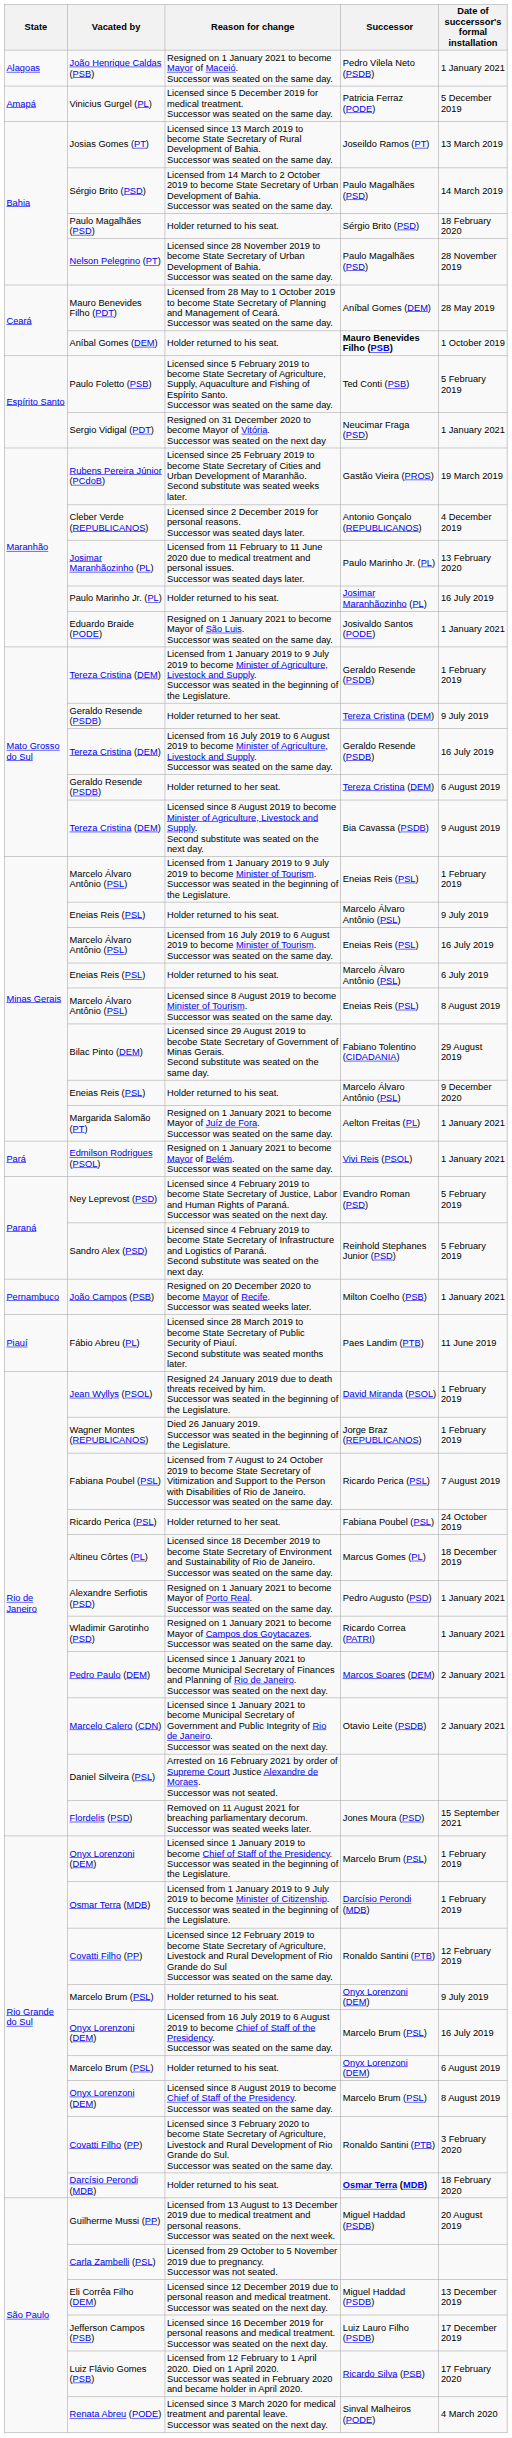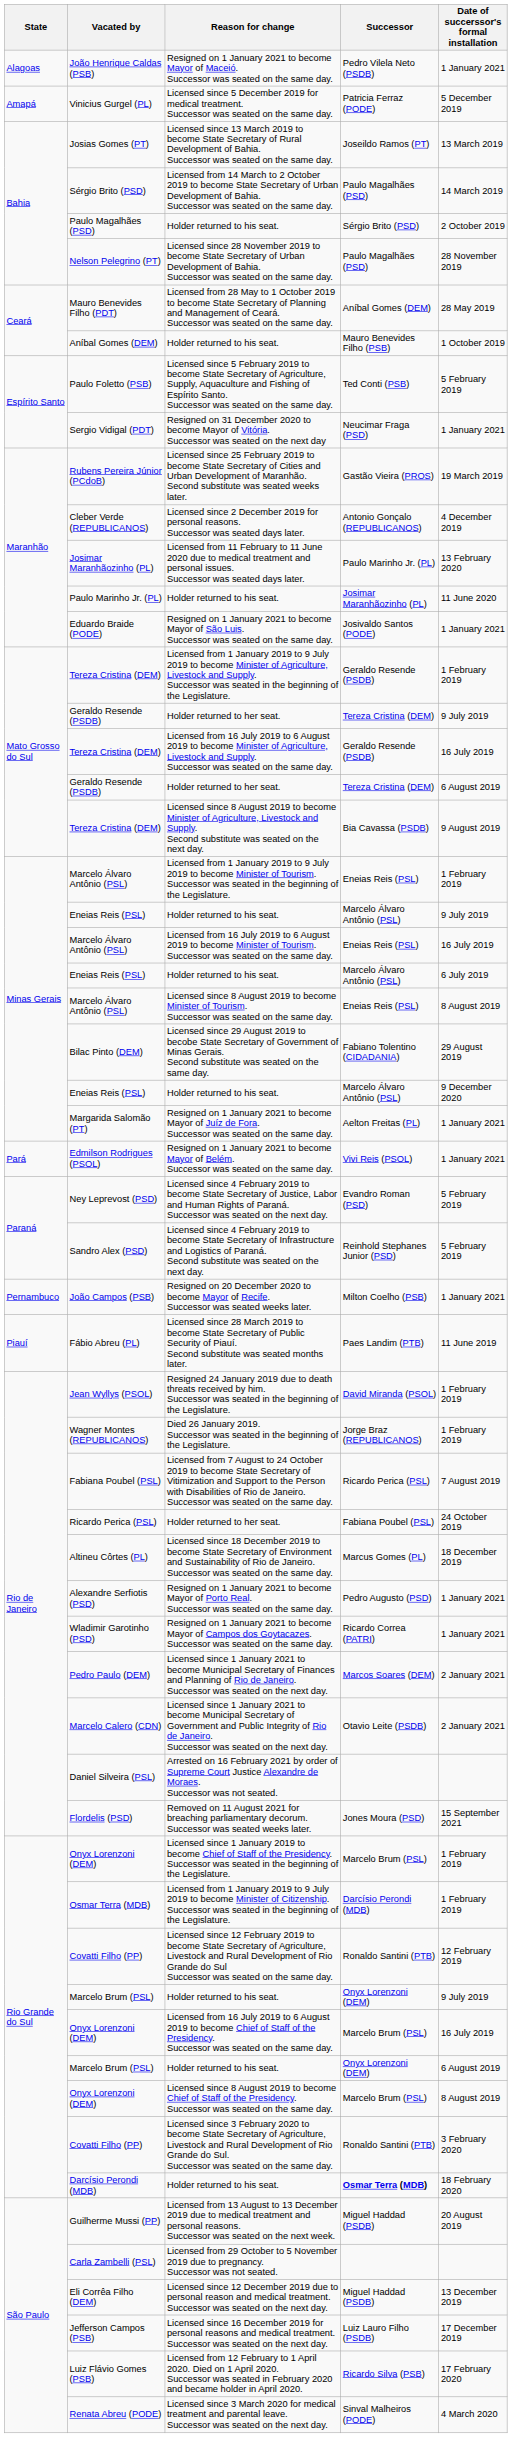Paulo Magalhães (PSD) / Holder returned to his seat. | Date of succerssor's formal installation: 18 February 2020 -> 2 October 2019
Aníbal Gomes (DEM) / Holder returned to his seat. | Successor: bold -> normal
Paulo Marinho Jr. (PL) / Holder returned to his seat. | Date of succerssor's formal installation: 16 July 2019 -> 11 June 2020
